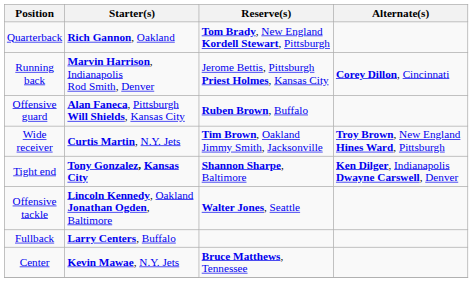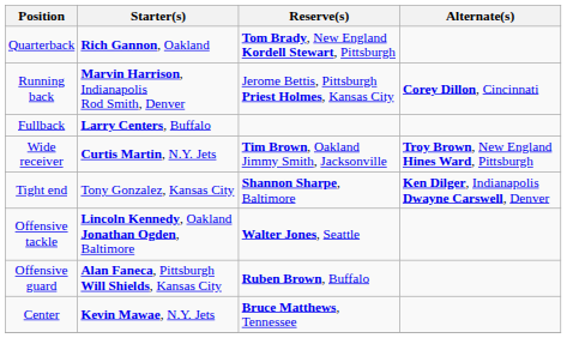rows swapped: Fullback <-> Offensive guard
Tight end | Starter(s): bold -> normal
